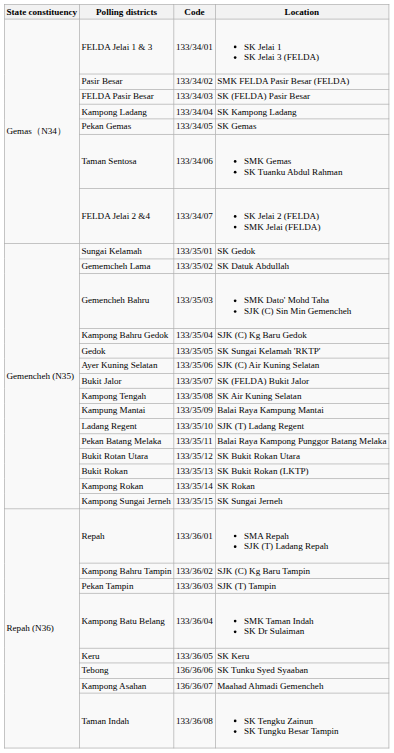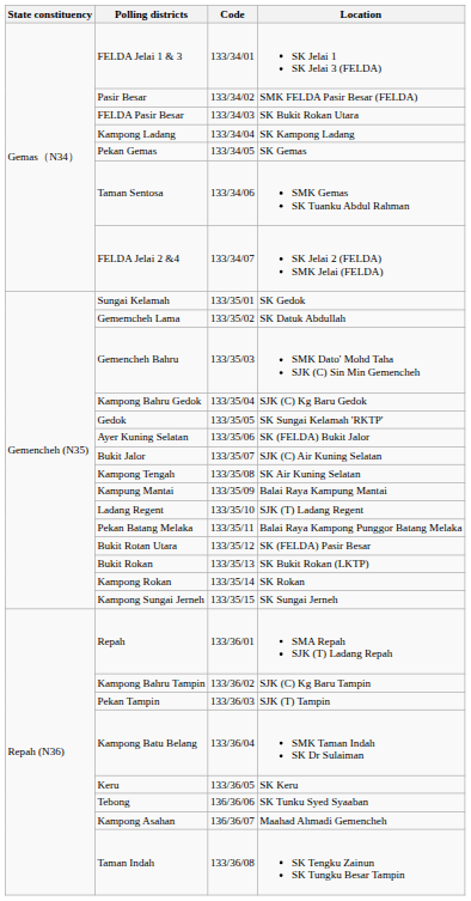FELDA Pasir Besar | Location: SK (FELDA) Pasir Besar -> SK Bukit Rokan Utara
Ayer Kuning Selatan | Location: SJK (C) Air Kuning Selatan -> SK (FELDA) Bukit Jalor
Bukit Jalor | Location: SK (FELDA) Bukit Jalor -> SJK (C) Air Kuning Selatan
Bukit Rotan Utara | Location: SK Bukit Rokan Utara -> SK (FELDA) Pasir Besar
